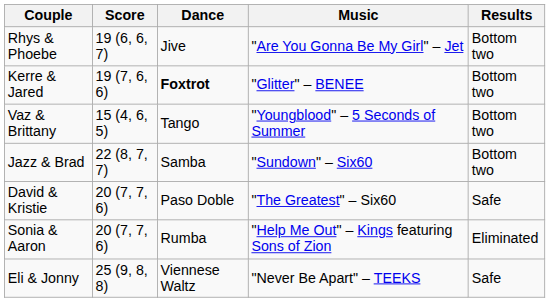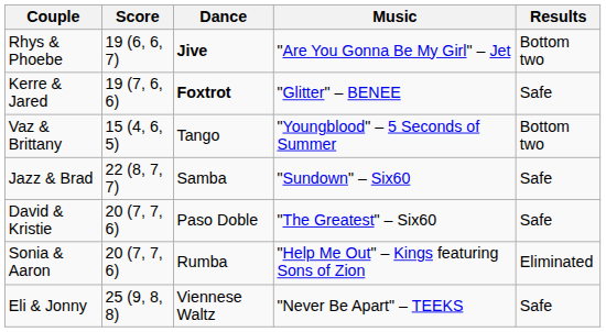Rhys & Phoebe | Dance: normal -> bold
Kerre & Jared | Results: Bottom two -> Safe
Jazz & Brad | Results: Bottom two -> Safe
